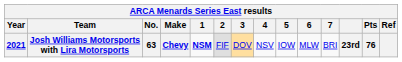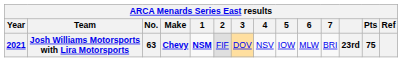Josh Williams Motorsports with Lira Motorsports | Pts: 76 -> 75
